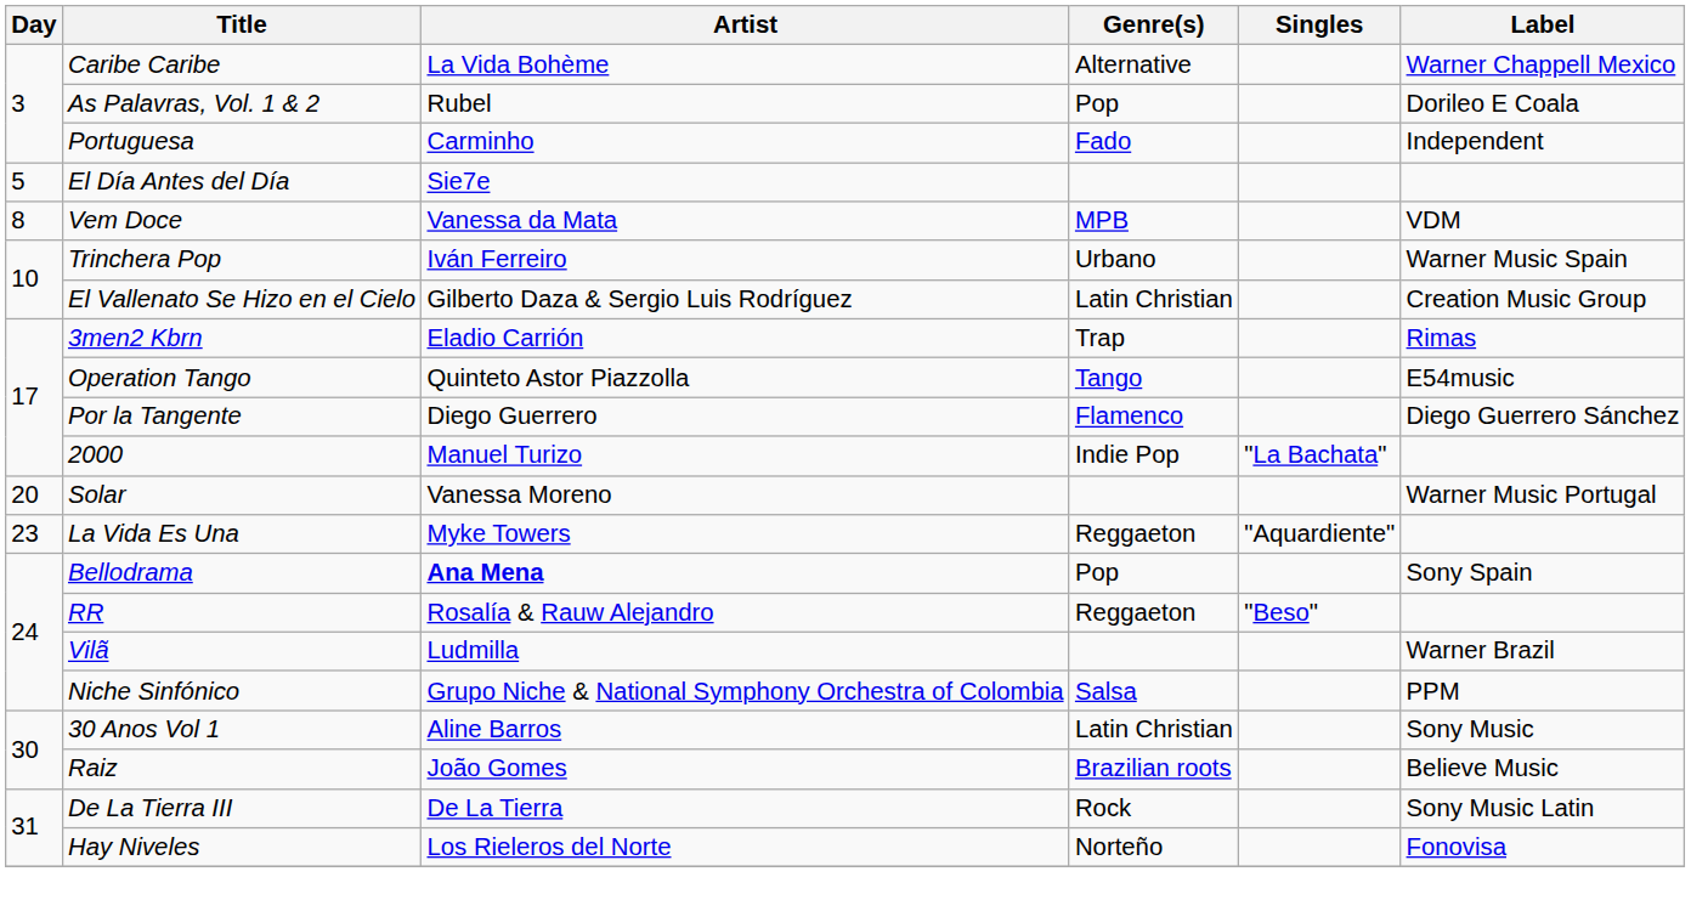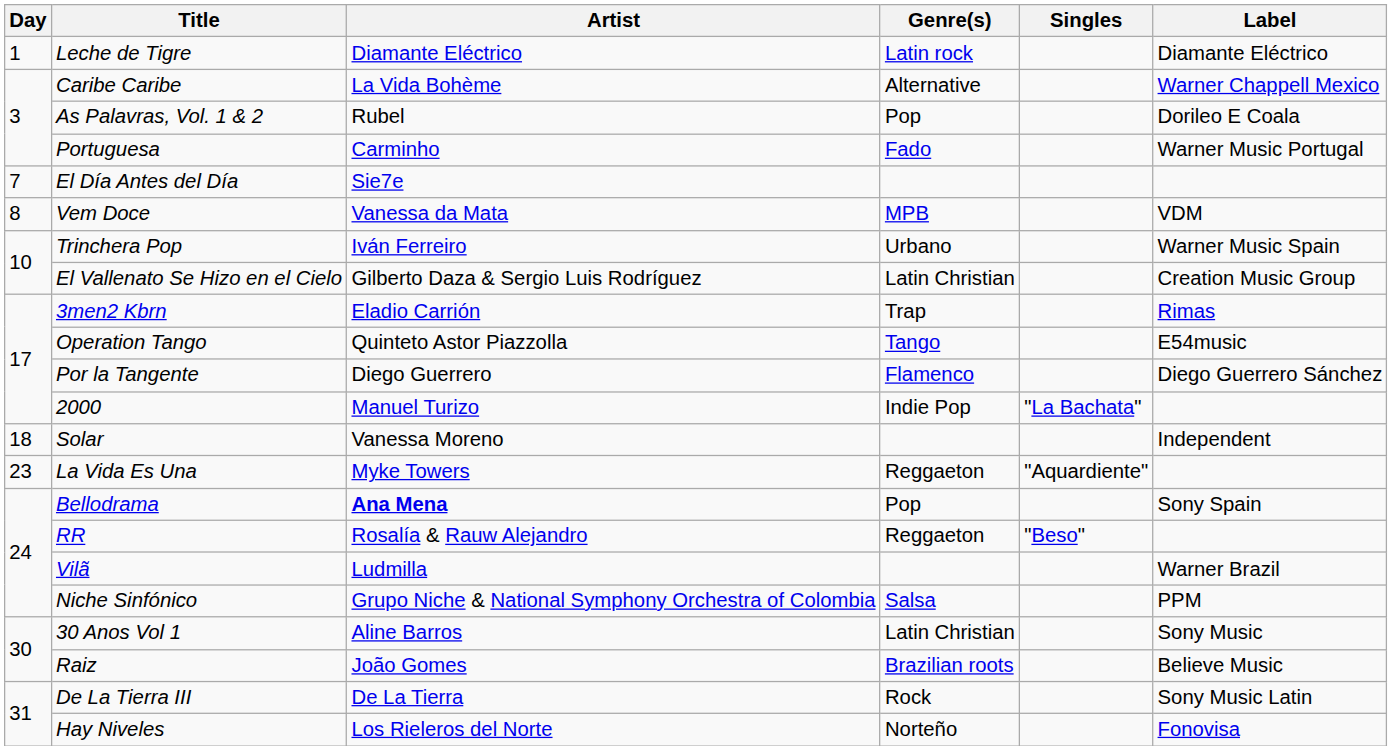+ row: 1 | Leche de Tigre | Diamante Eléctrico | Latin rock | Diamante Eléctrico
Portuguesa | Label: Independent -> Warner Music Portugal
El Día Antes del Día | Day: 5 -> 7
Solar | Day: 20 -> 18
Solar | Label: Warner Music Portugal -> Independent
